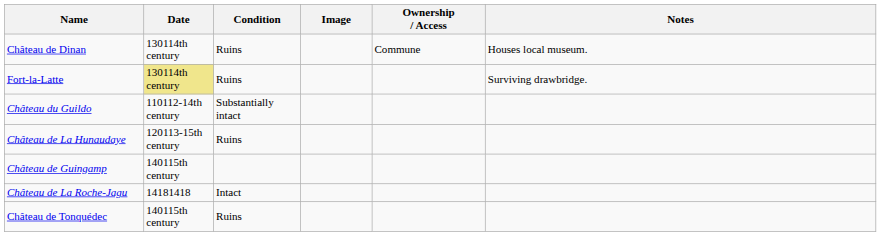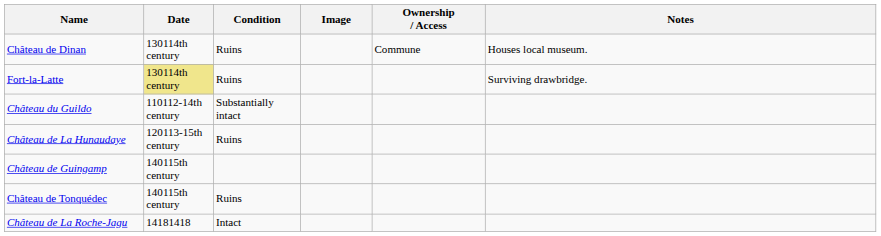rows swapped: Château de La Roche-Jagu <-> Château de Tonquédec
